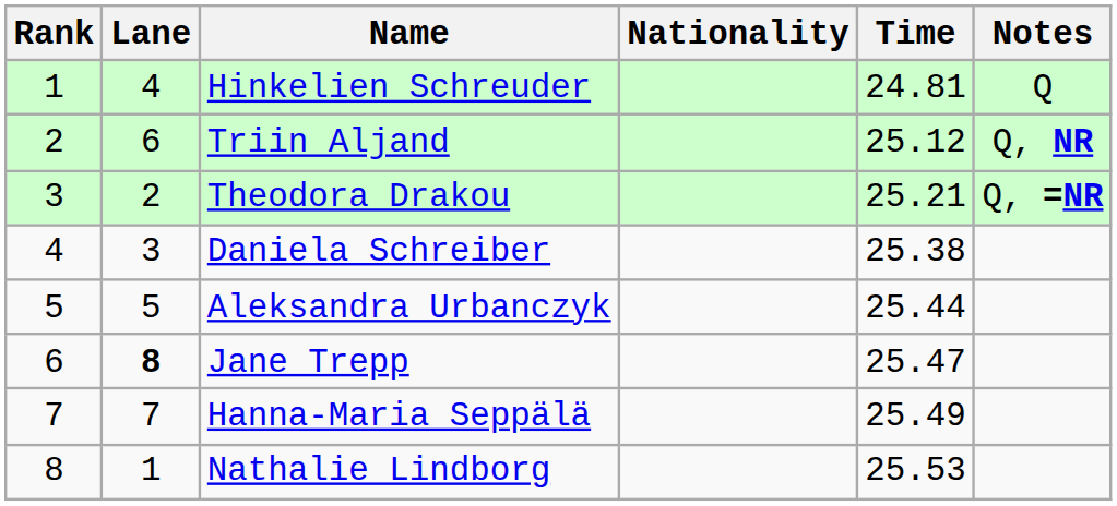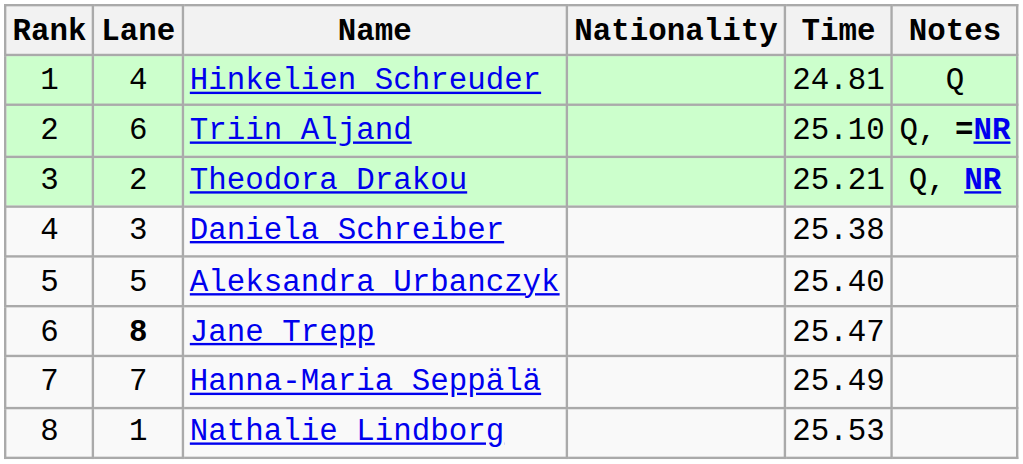Triin Aljand | Time: 25.12 -> 25.10
Triin Aljand | Notes: Q, NR -> Q, =NR
Theodora Drakou | Notes: Q, =NR -> Q, NR
Aleksandra Urbanczyk | Time: 25.44 -> 25.40
